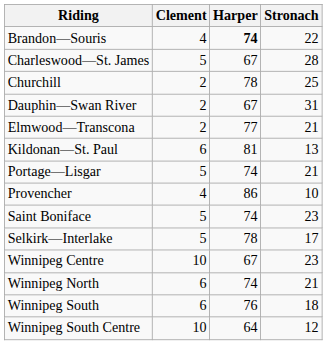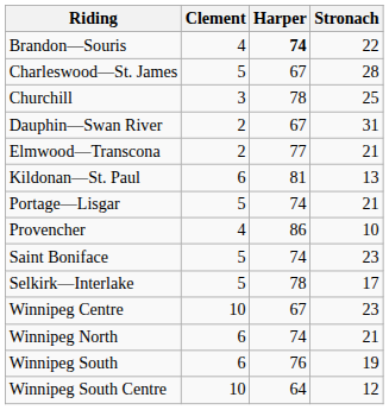Churchill | Clement: 2 -> 3
Winnipeg South | Stronach: 18 -> 19
